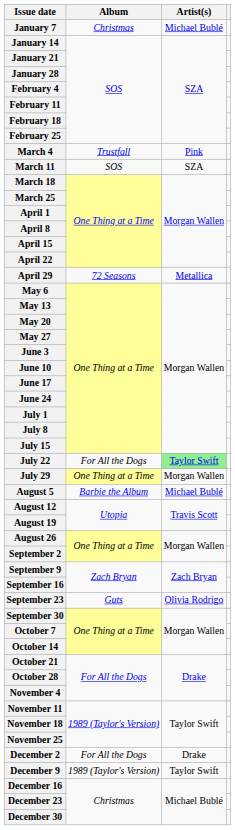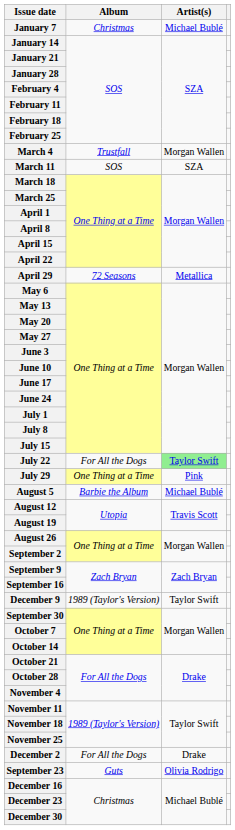March 4 | Artist(s): Pink -> Morgan Wallen
July 29 | Artist(s): Morgan Wallen -> Pink
rows swapped: September 23 <-> December 9
